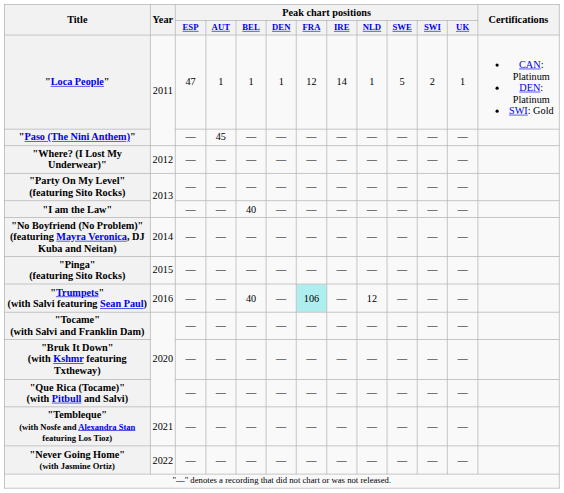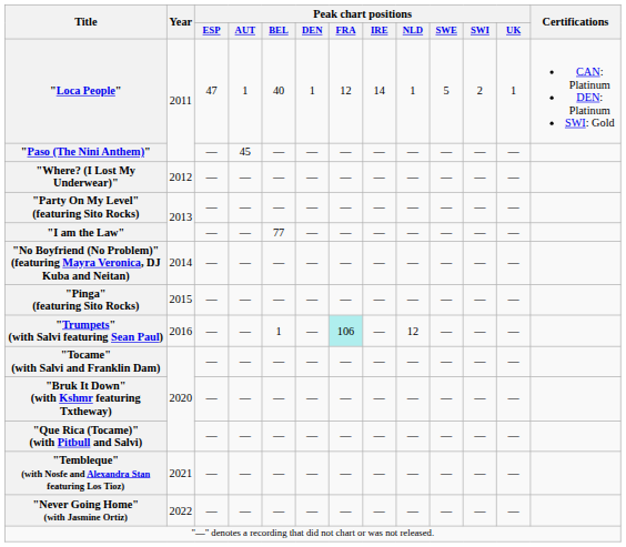"Loca People" | Peak chart positions / BEL: 1 -> 40
"I am the Law" | Peak chart positions / BEL: 40 -> 77
"Trumpets" (with Salvi featuring Sean Paul) | Peak chart positions / BEL: 40 -> 1
